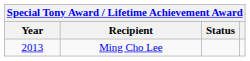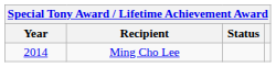Ming Cho Lee | Year: 2013 -> 2014
